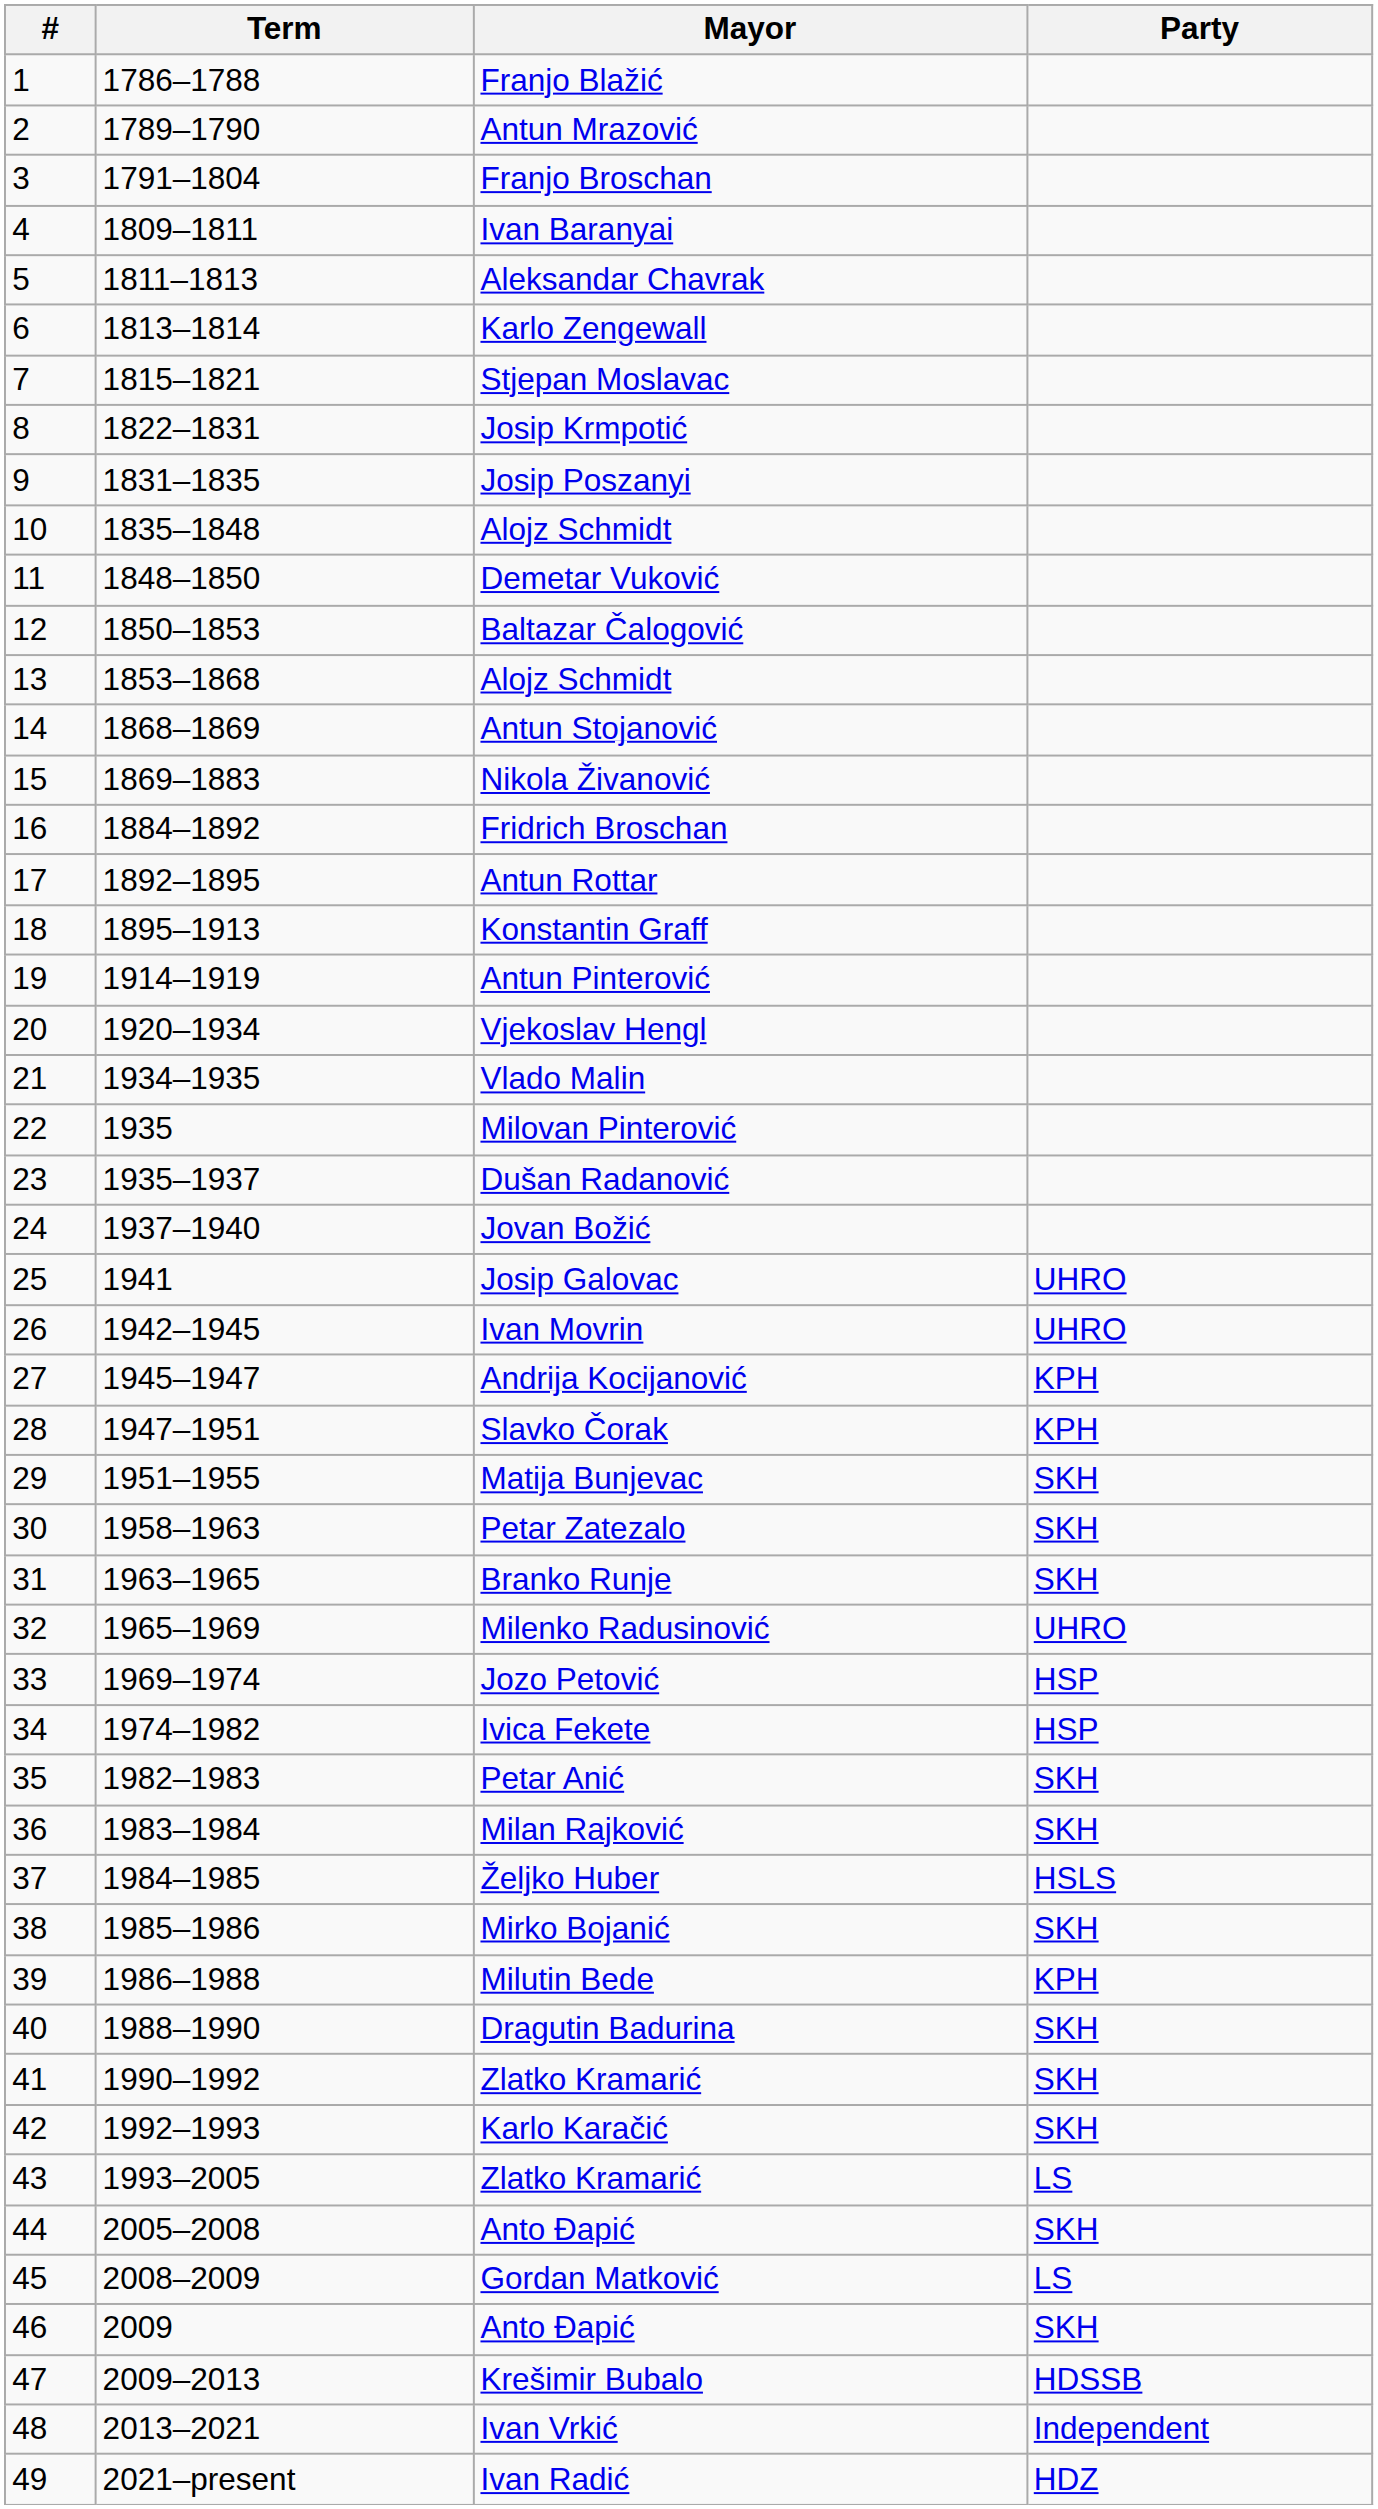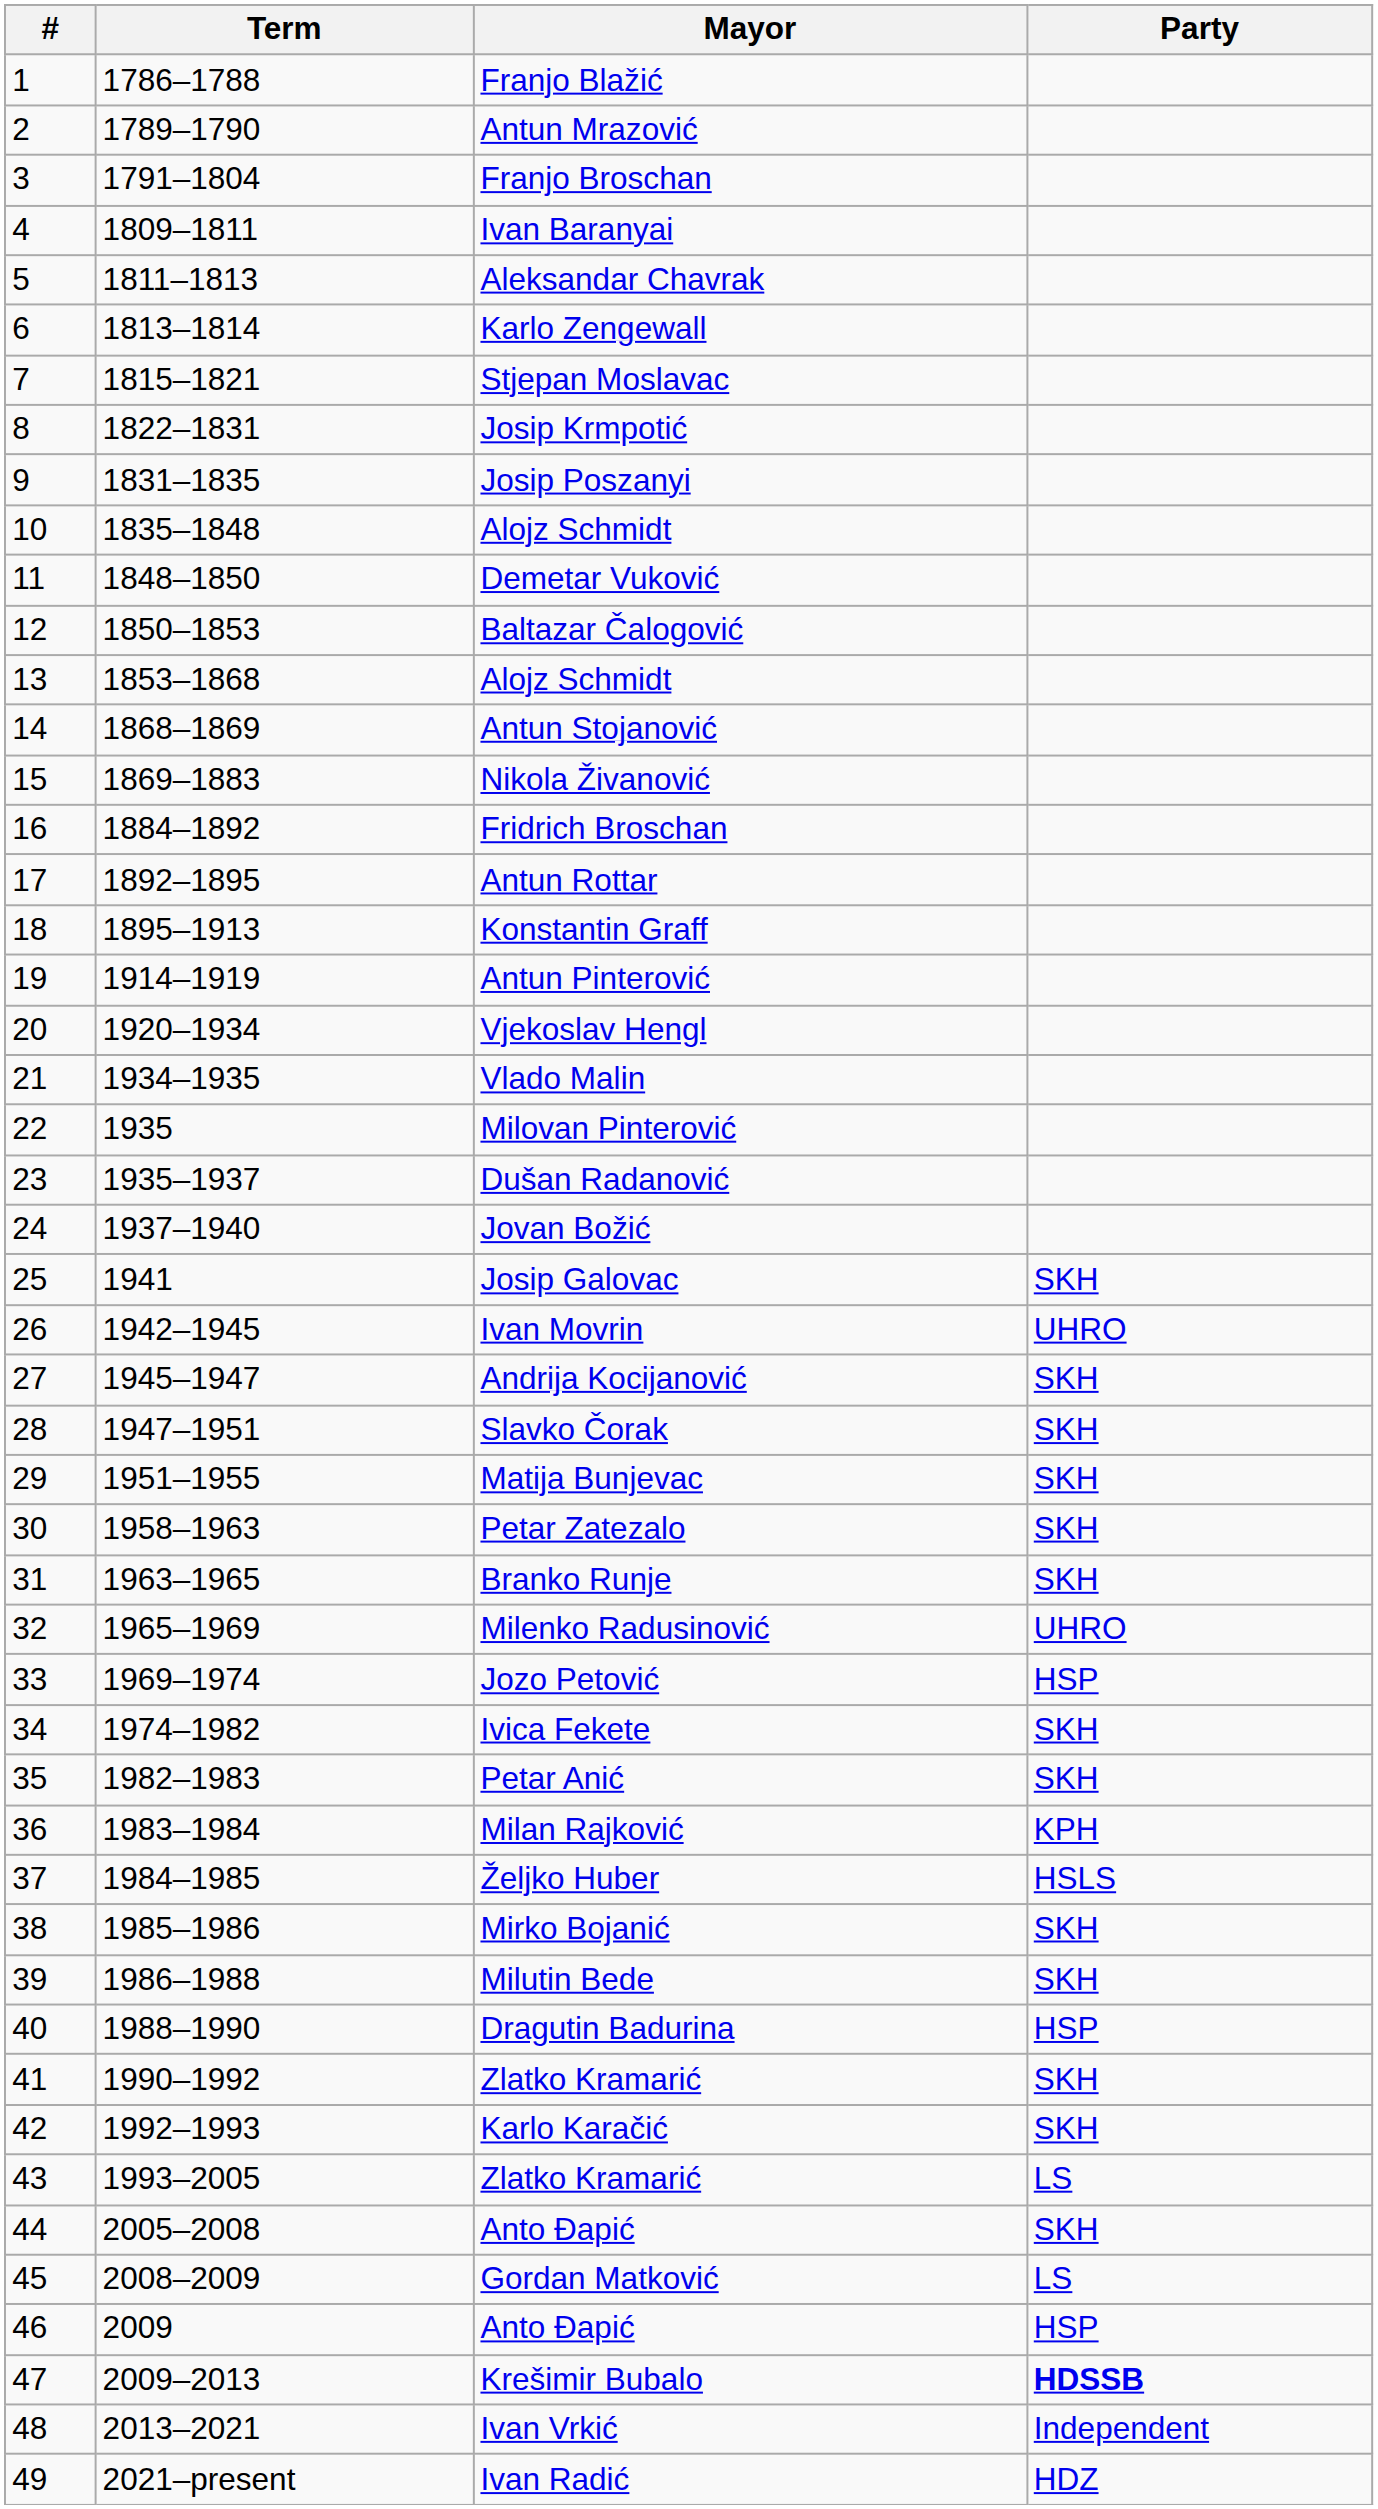Josip Galovac | Party: UHRO -> SKH
Andrija Kocijanović | Party: KPH -> SKH
Slavko Čorak | Party: KPH -> SKH
Ivica Fekete | Party: HSP -> SKH
Milan Rajković | Party: SKH -> KPH
Milutin Bede | Party: KPH -> SKH
Dragutin Badurina | Party: SKH -> HSP
46 / Anto Đapić | Party: SKH -> HSP
Krešimir Bubalo | Party: normal -> bold
